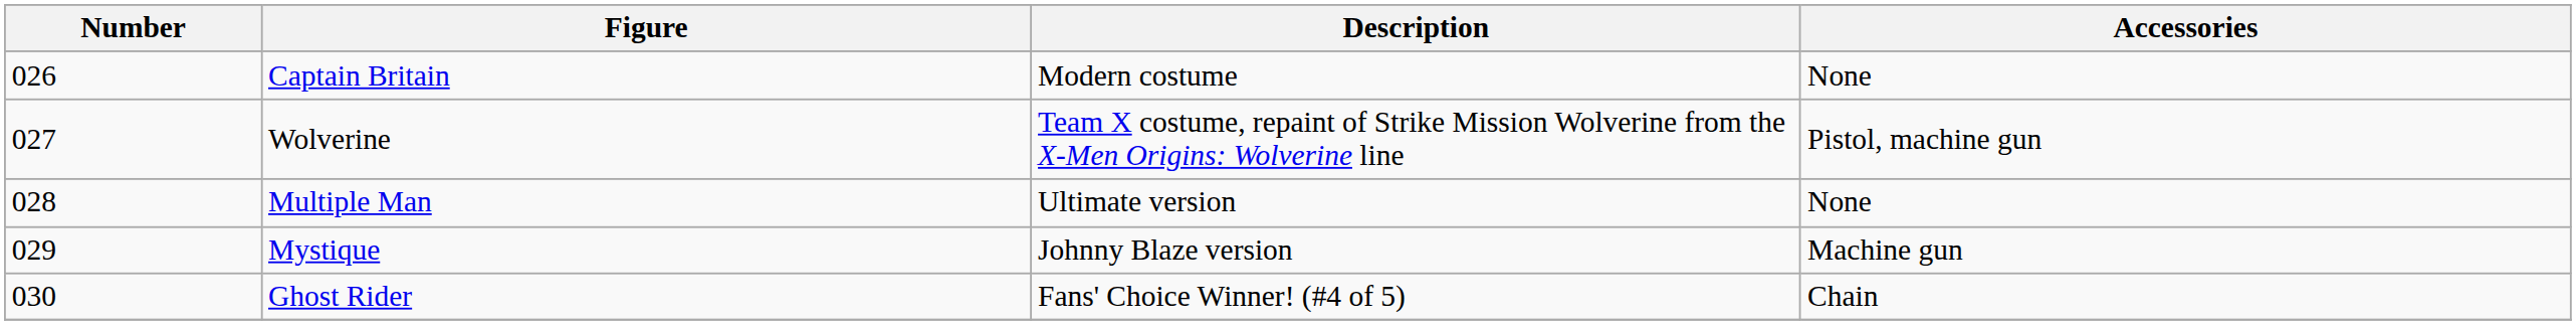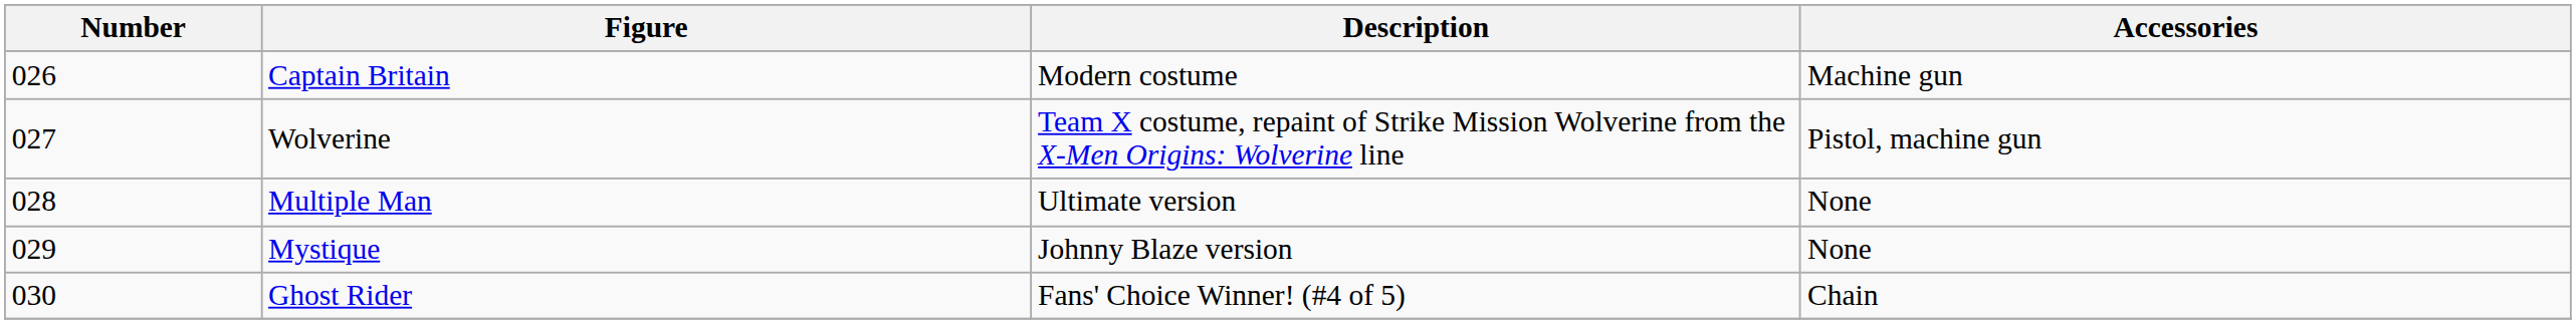Captain Britain | Accessories: None -> Machine gun
Mystique | Accessories: Machine gun -> None
